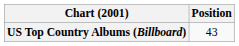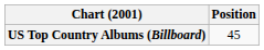US Top Country Albums (Billboard) | Position: 43 -> 45
